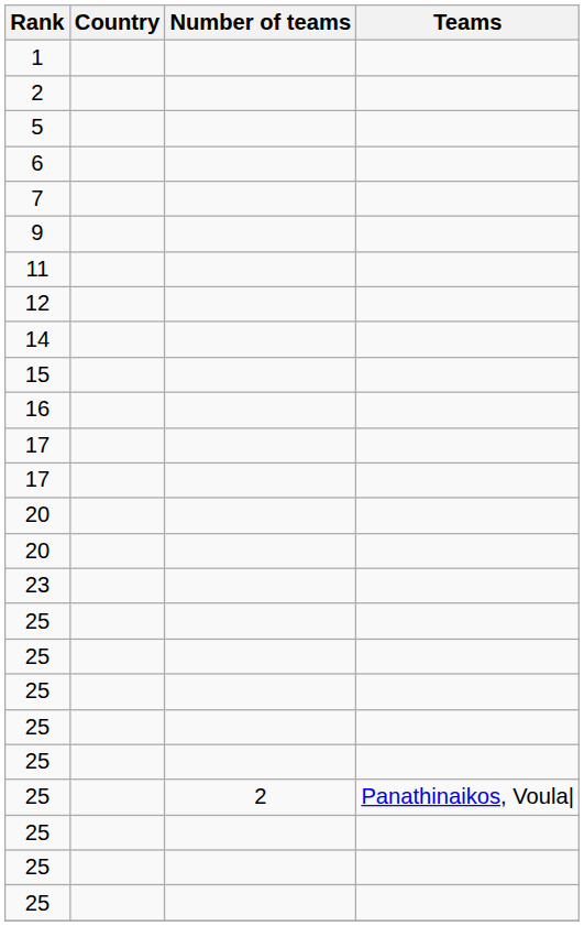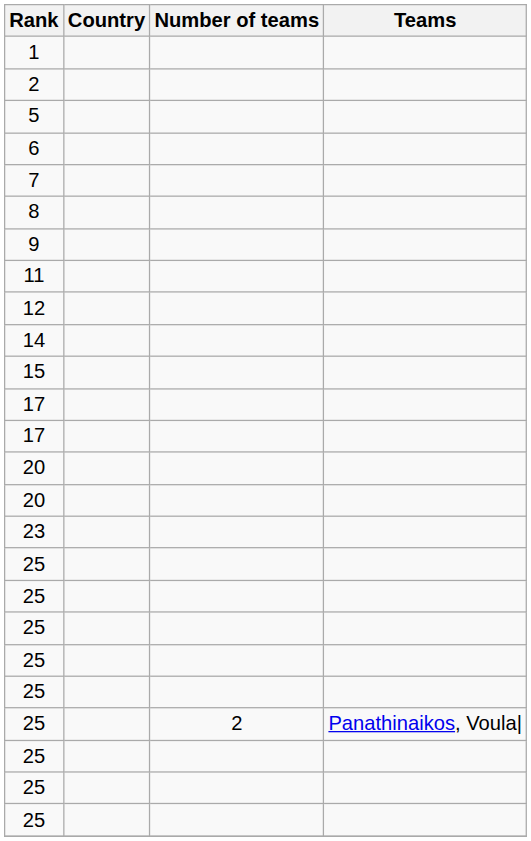+ row: 8
- row: 16
